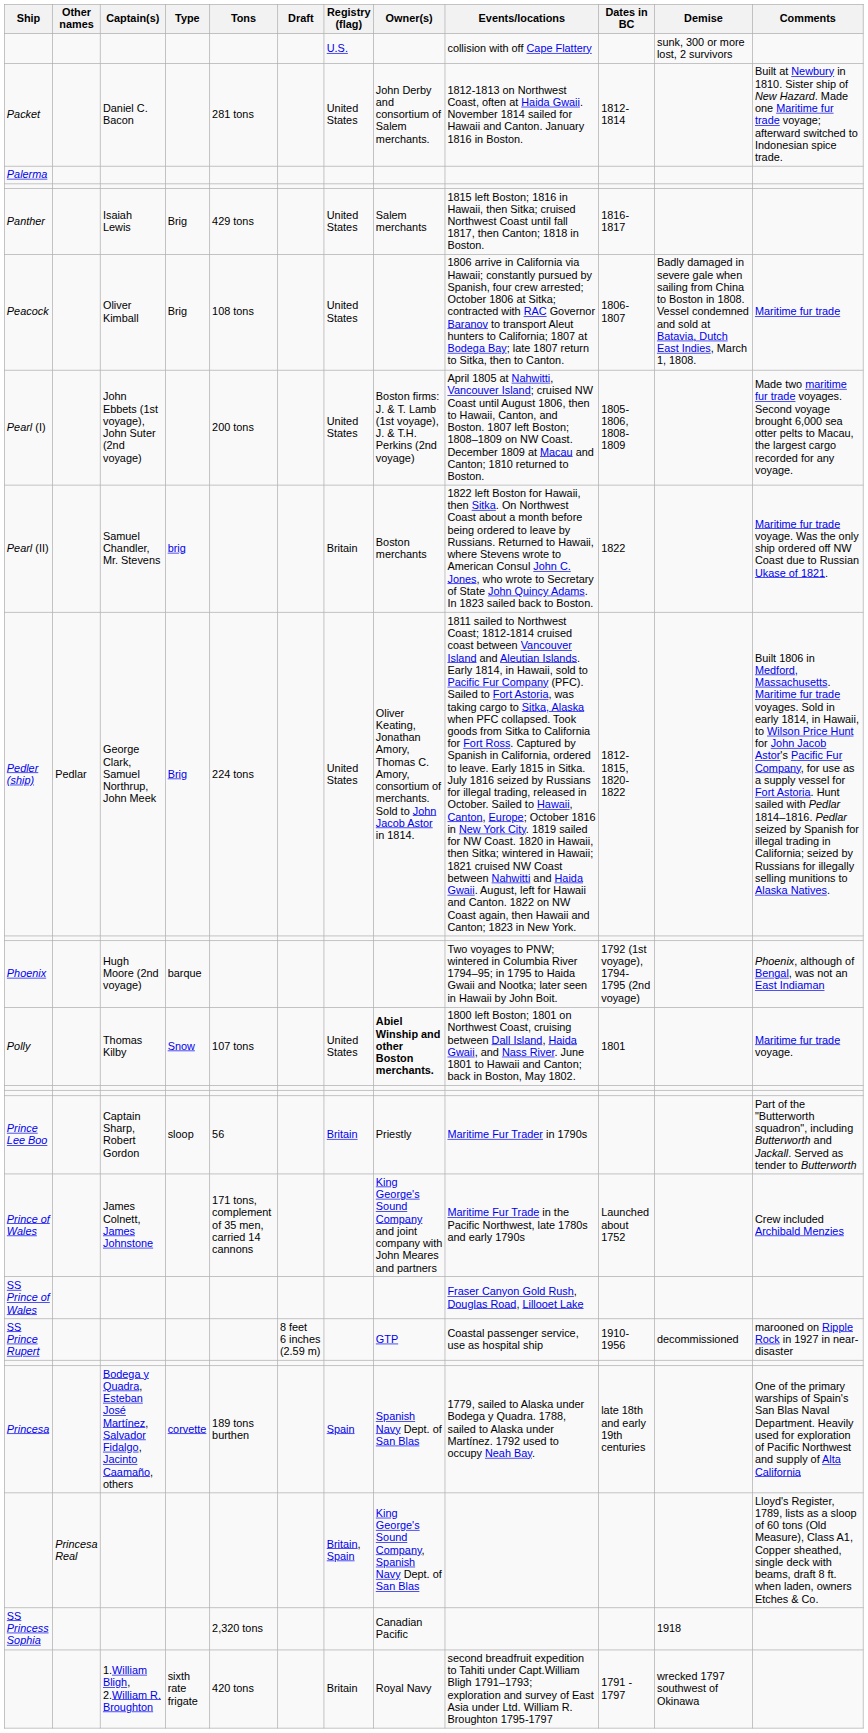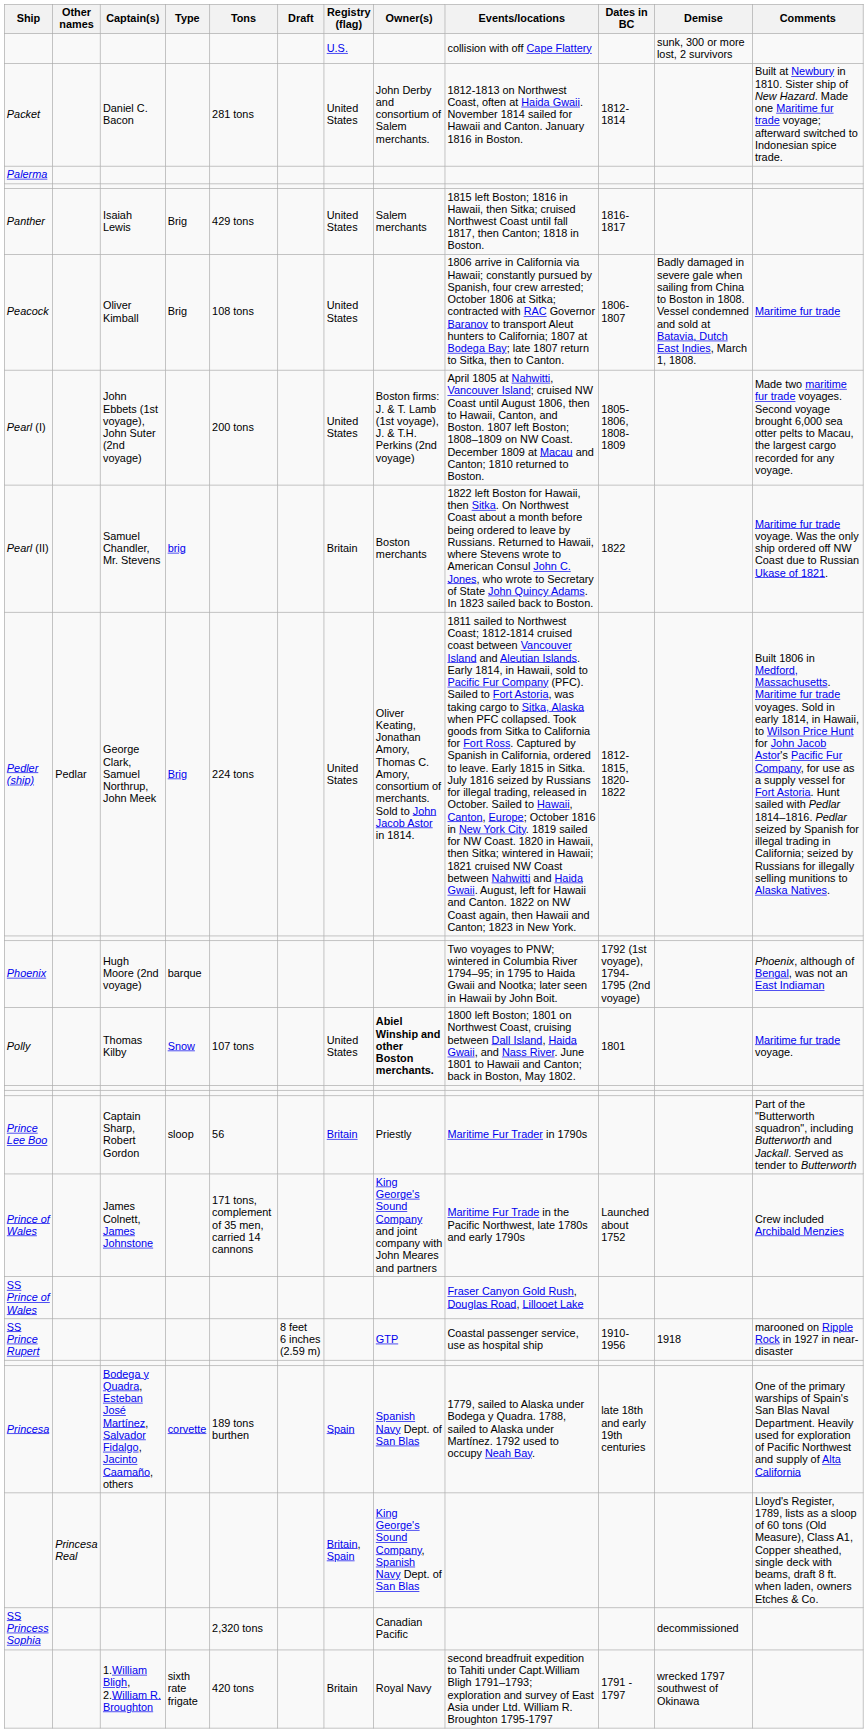SS Prince Rupert | Demise: decommissioned -> 1918
SS Princess Sophia | Demise: 1918 -> decommissioned
